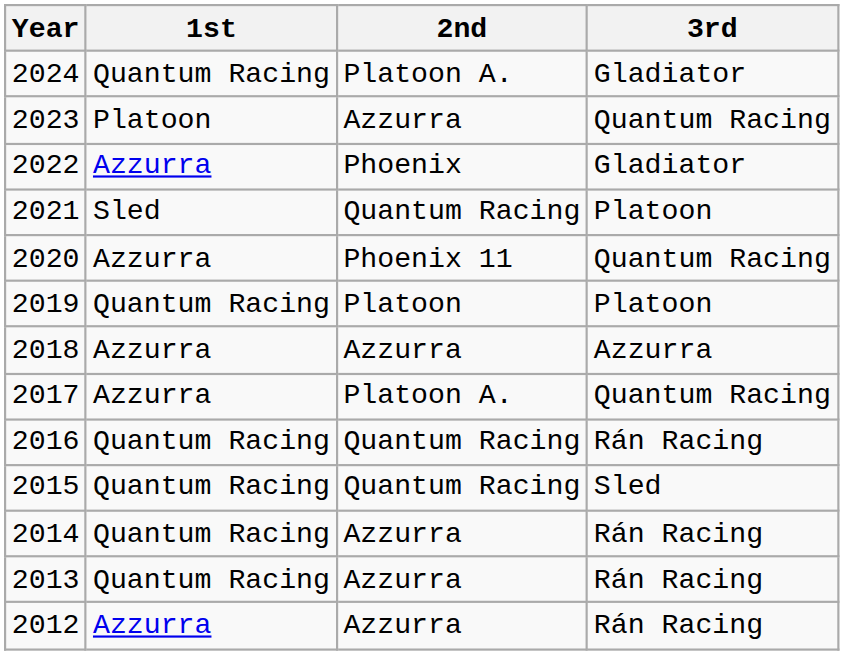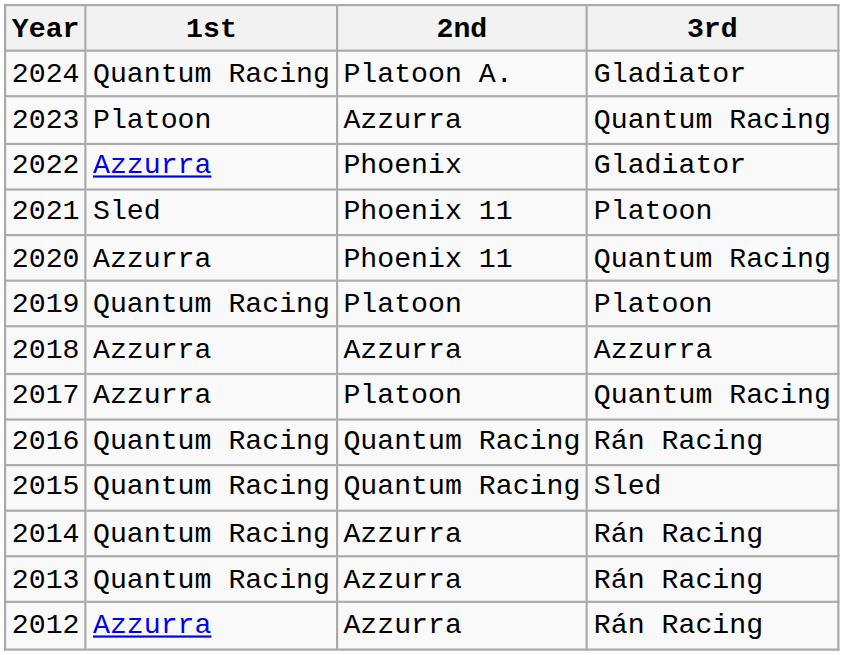2021 | 2nd: Quantum Racing -> Phoenix 11
2017 | 2nd: Platoon A. -> Platoon
